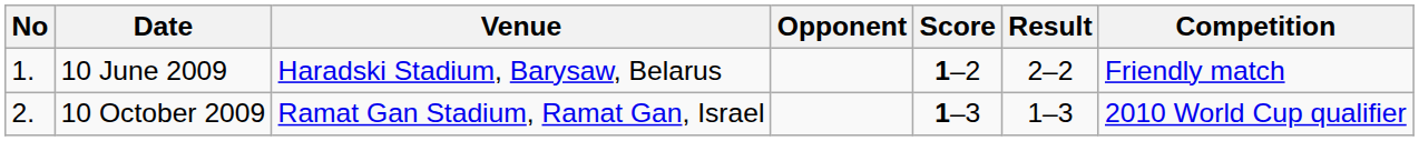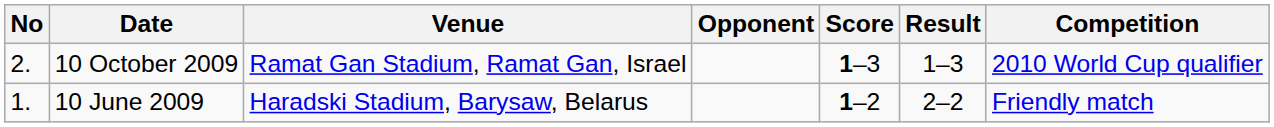rows swapped: 10 June 2009 <-> 10 October 2009
